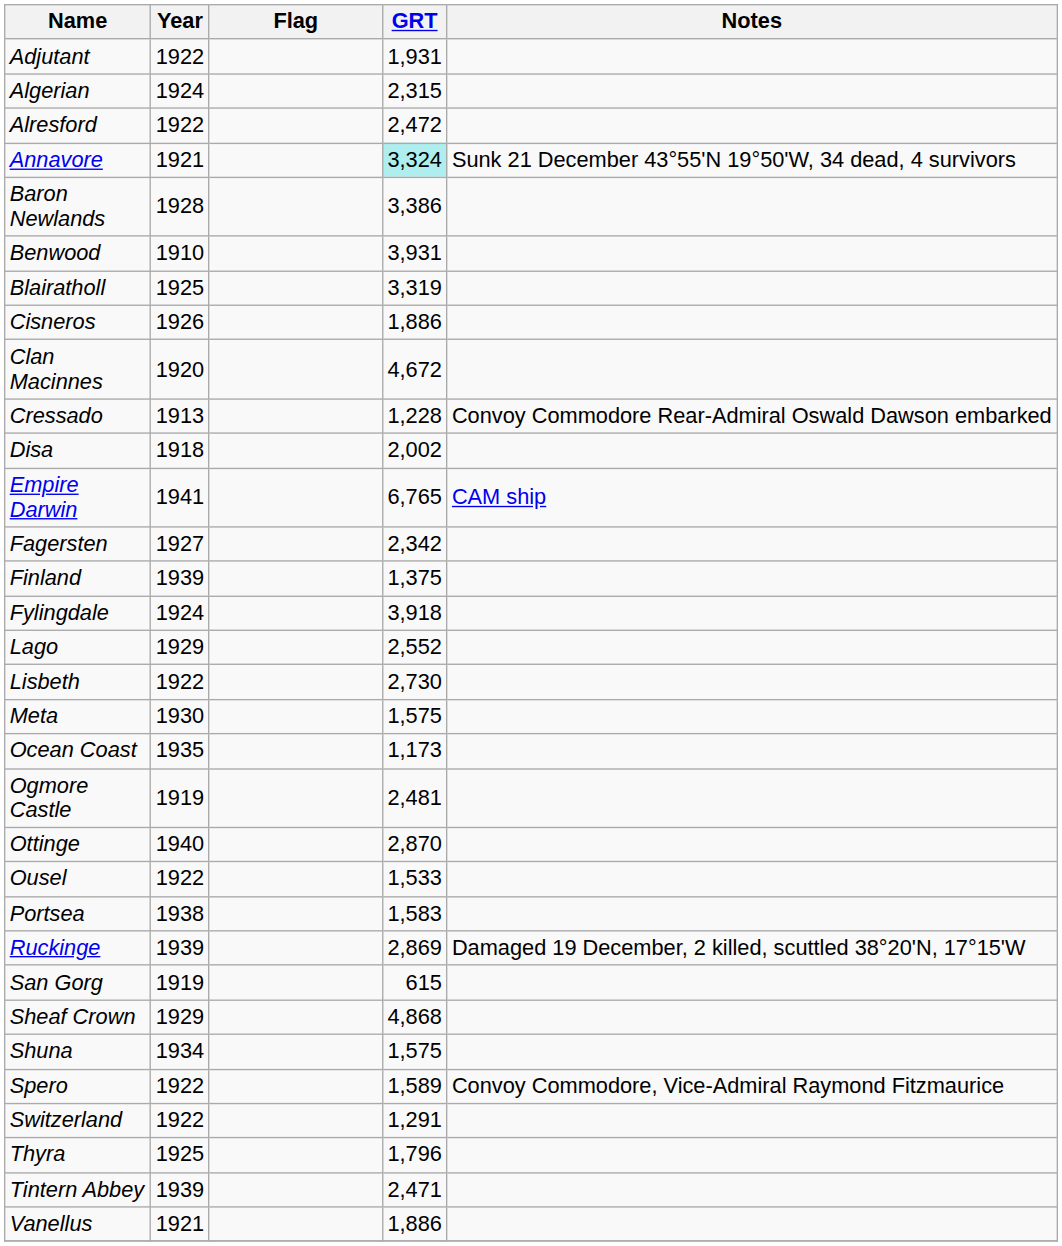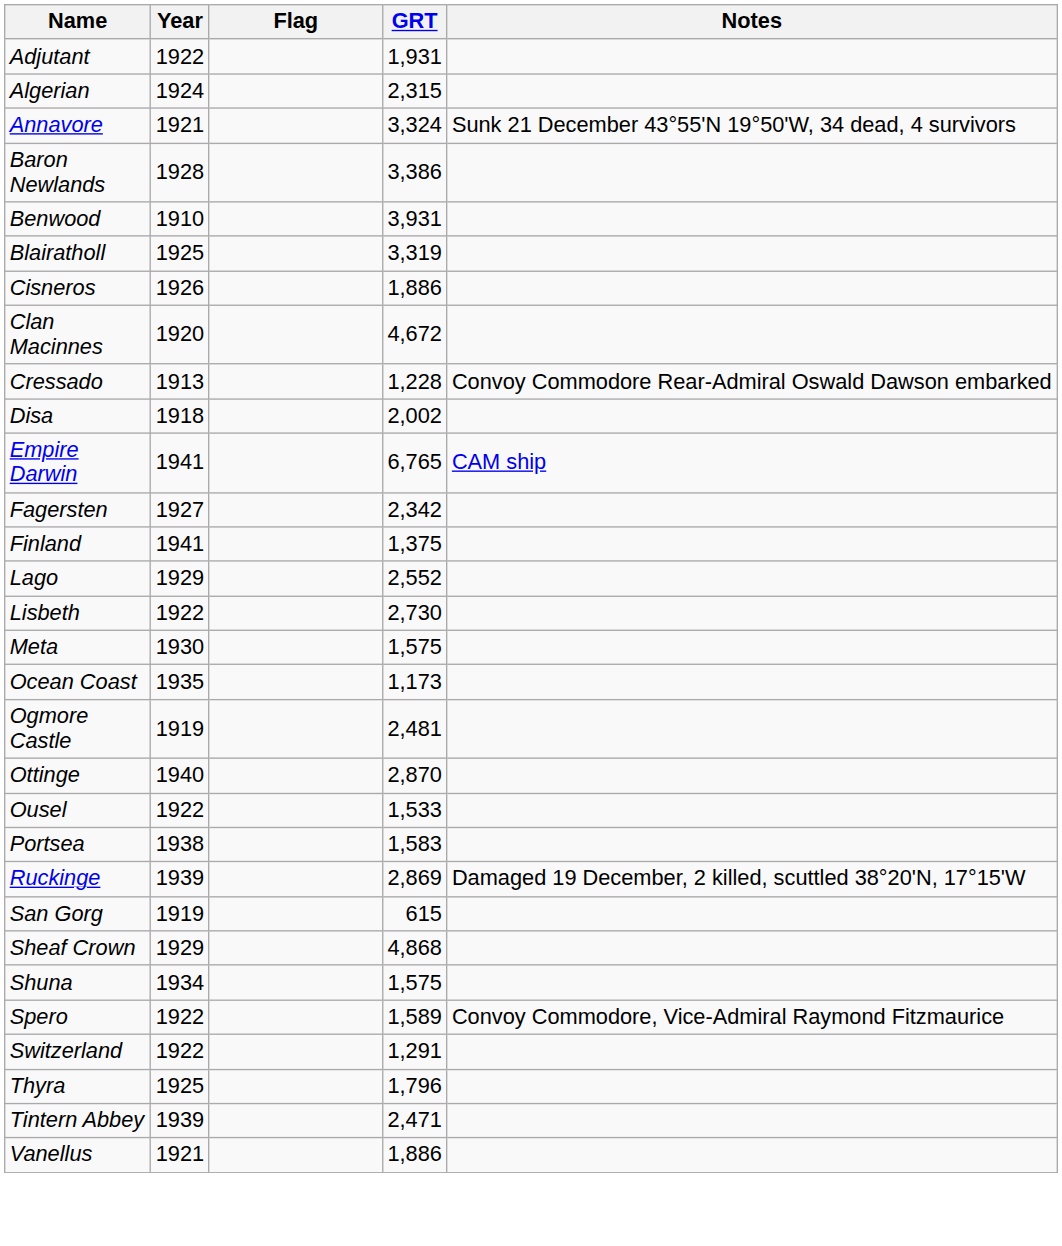- row: Alresford | 1922 | 2,472
Annavore | GRT: paleturquoise background -> no background
Finland | Year: 1939 -> 1941
- row: Fylingdale | 1924 | 3,918
